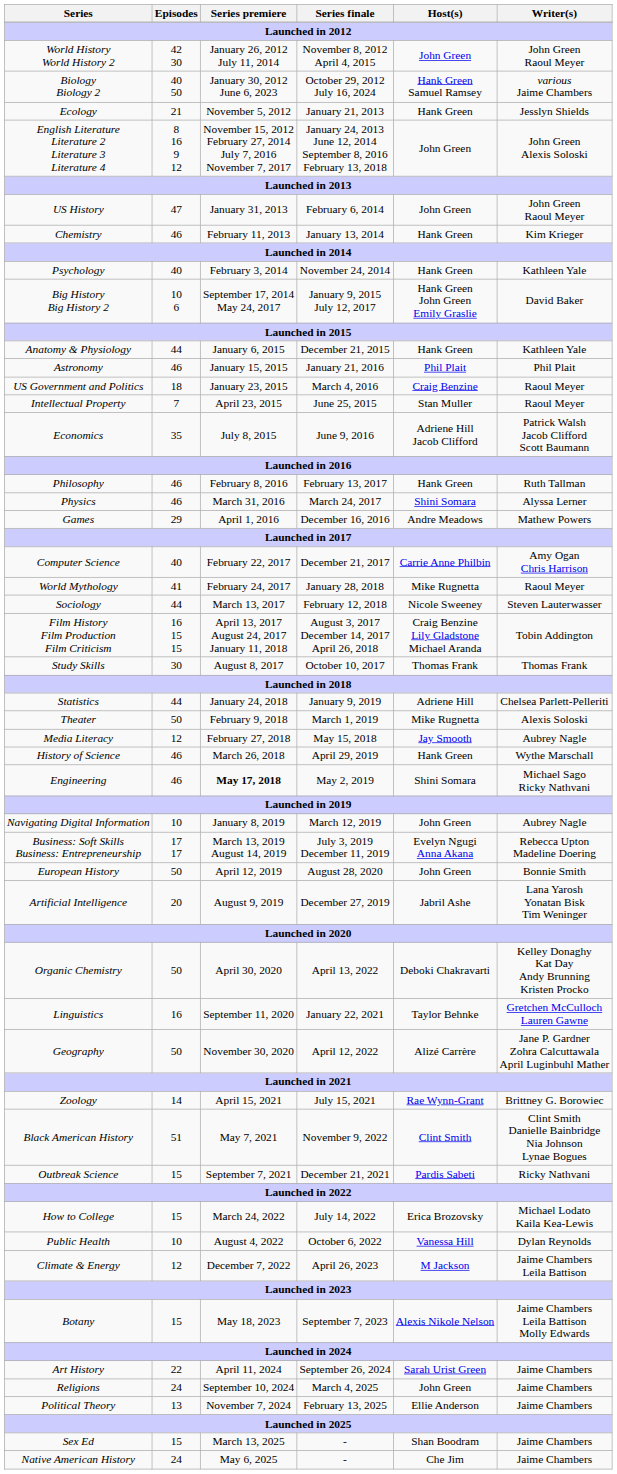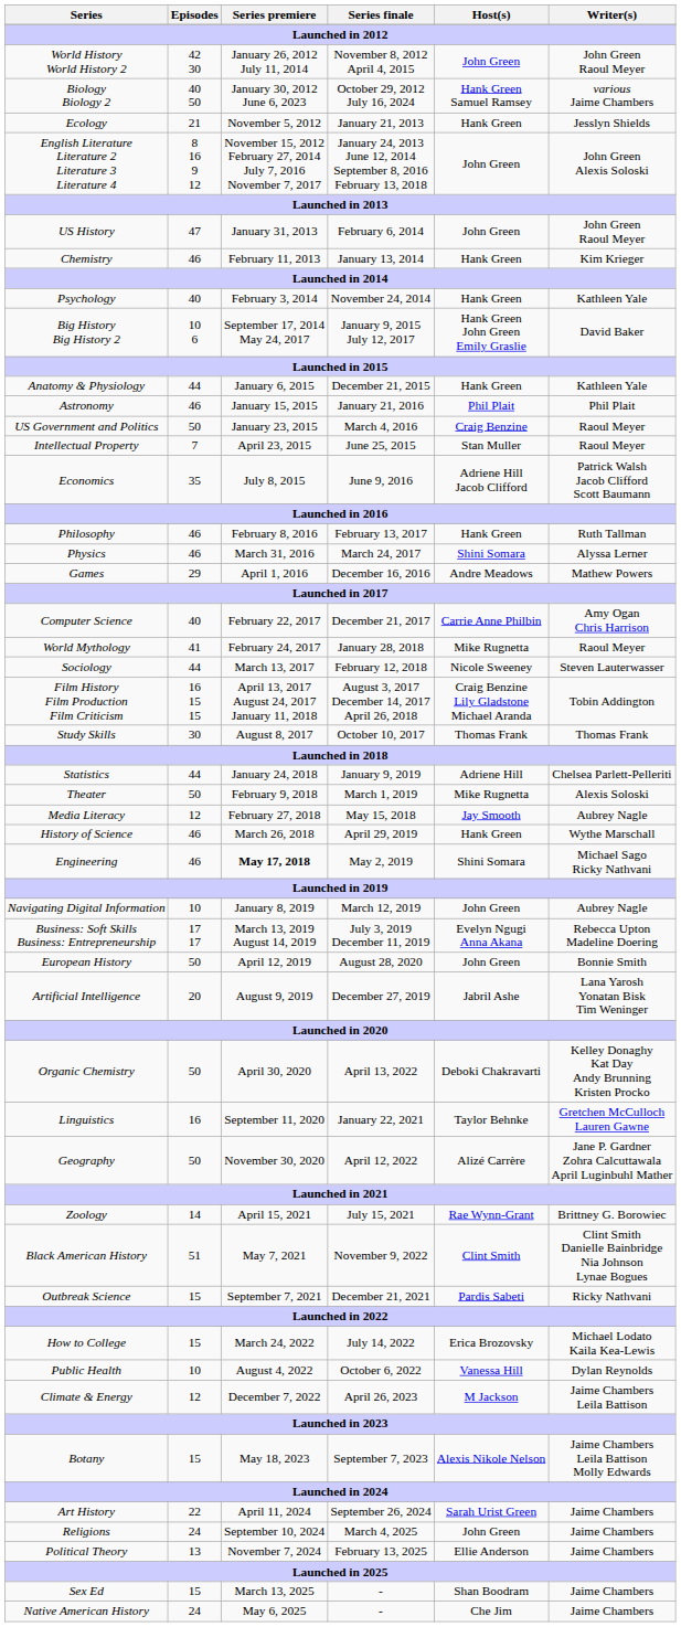US Government and Politics | Episodes: 18 -> 50
